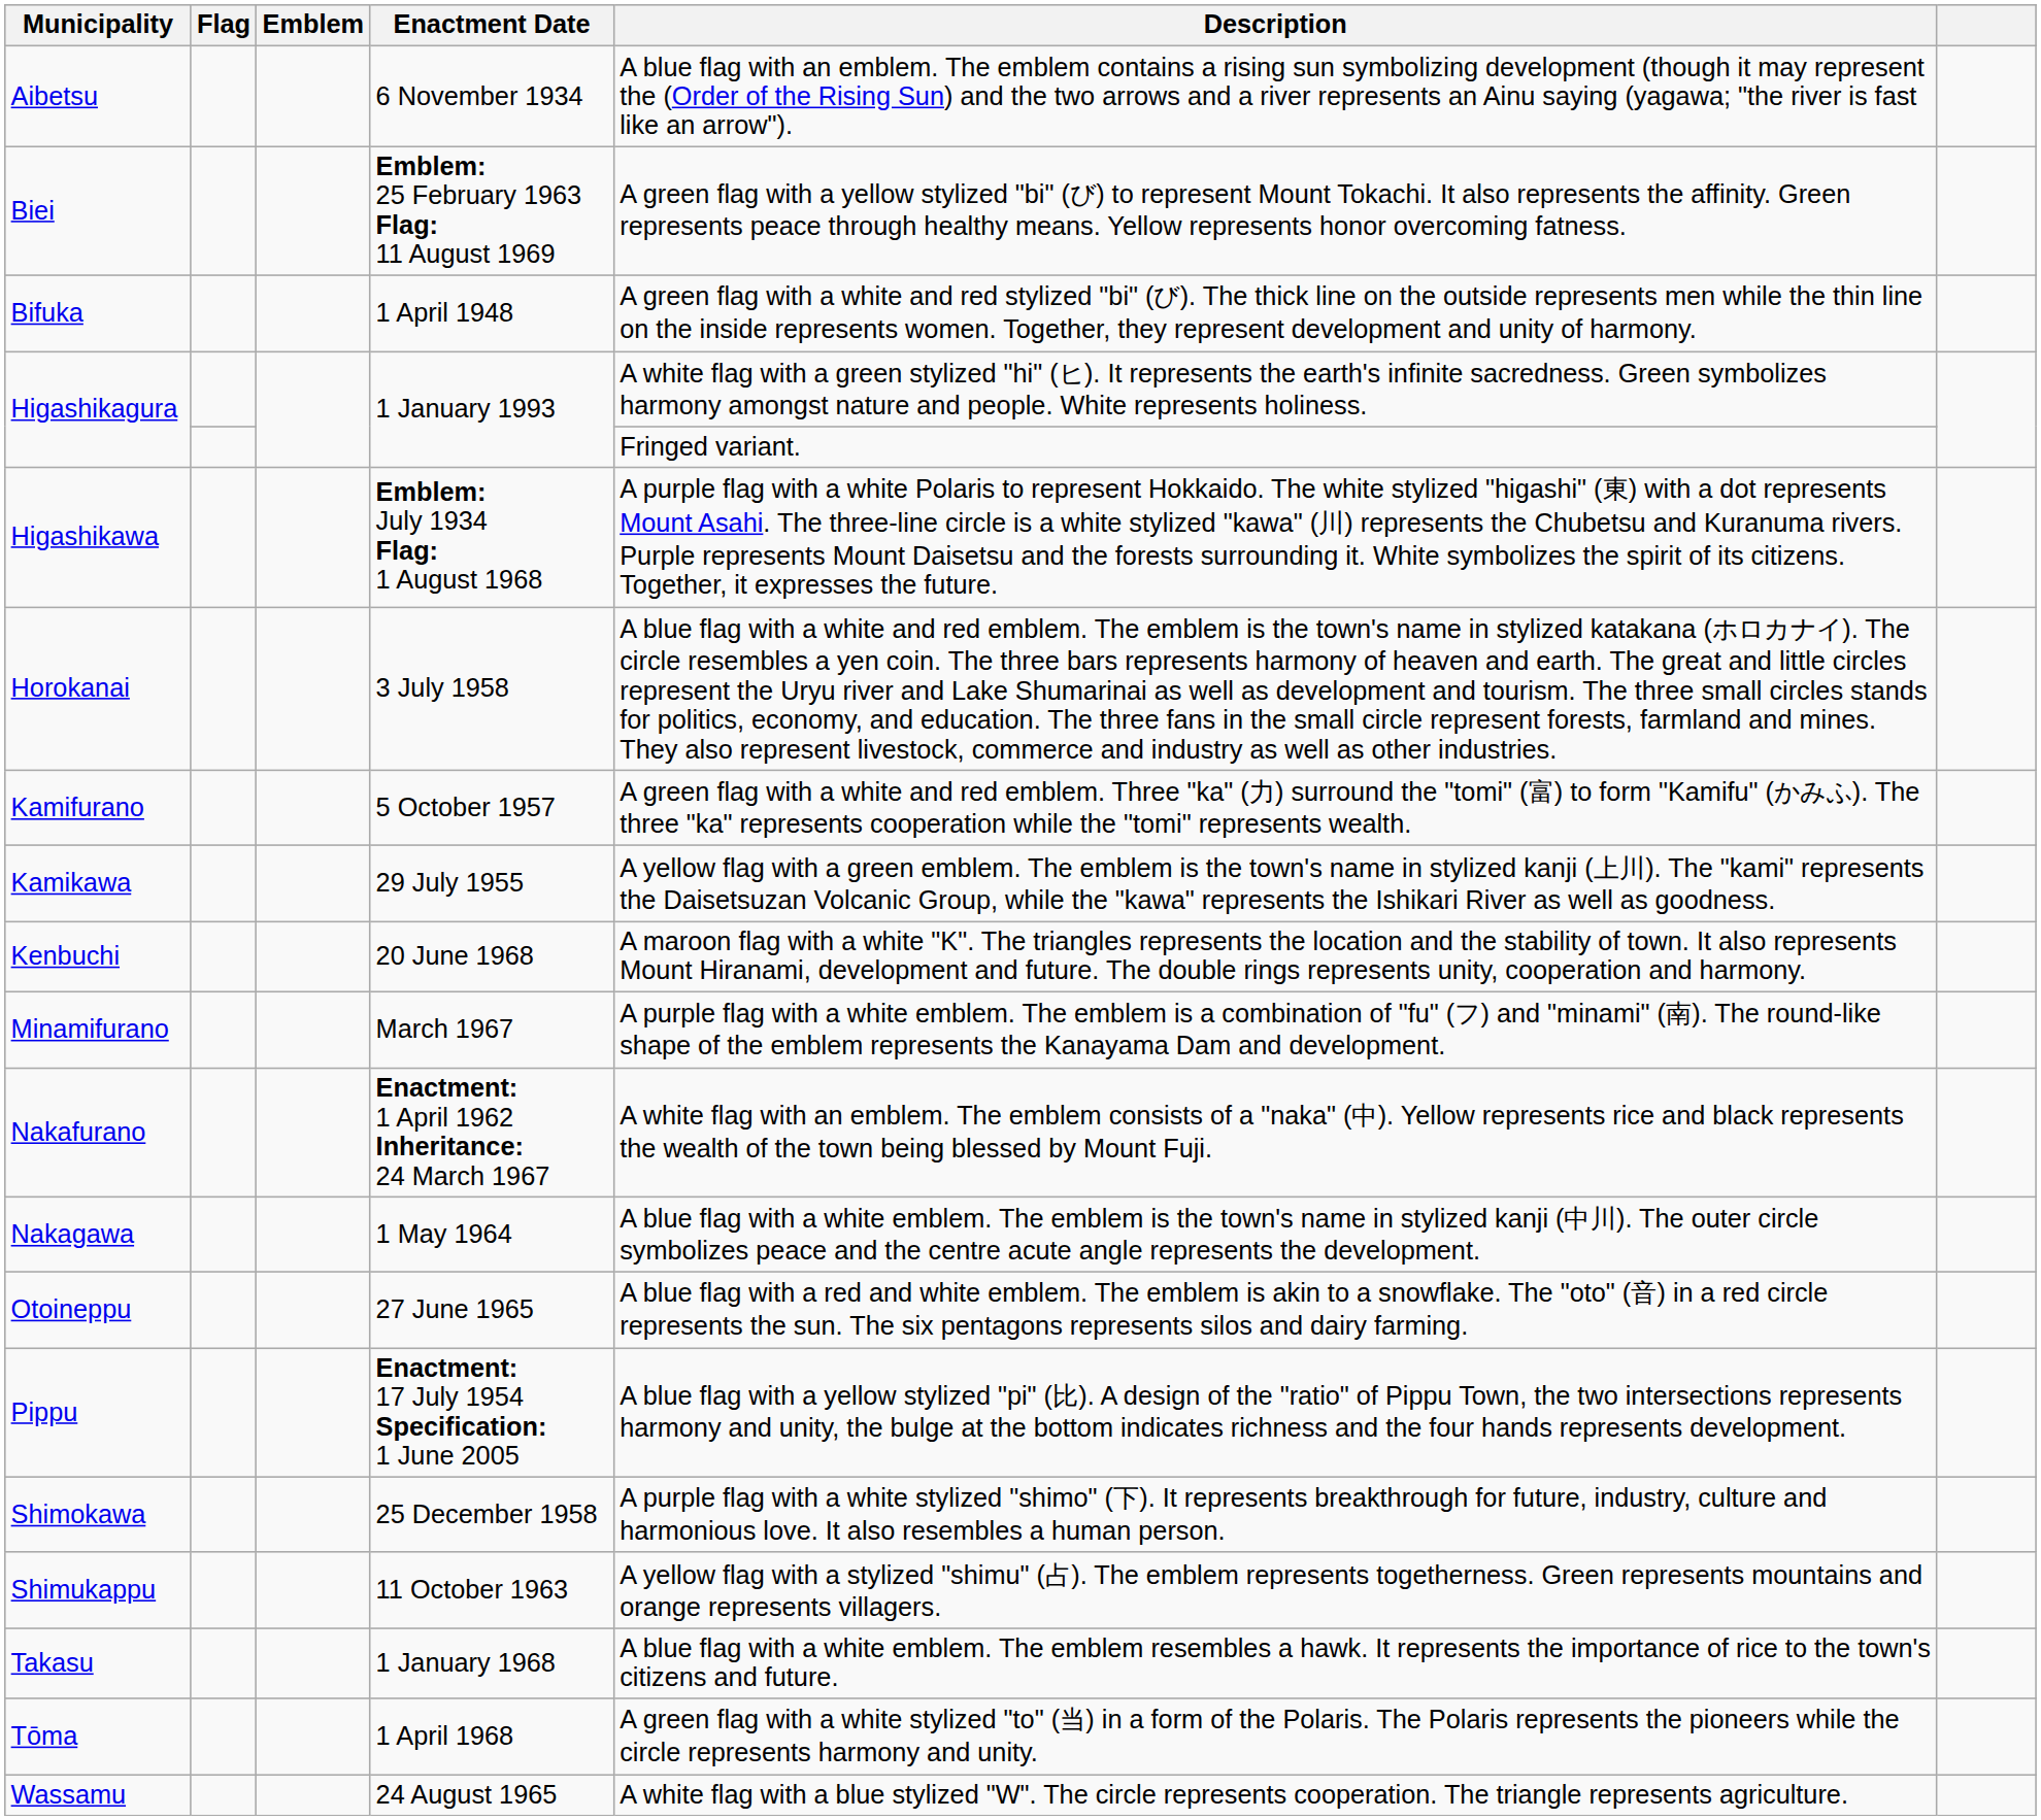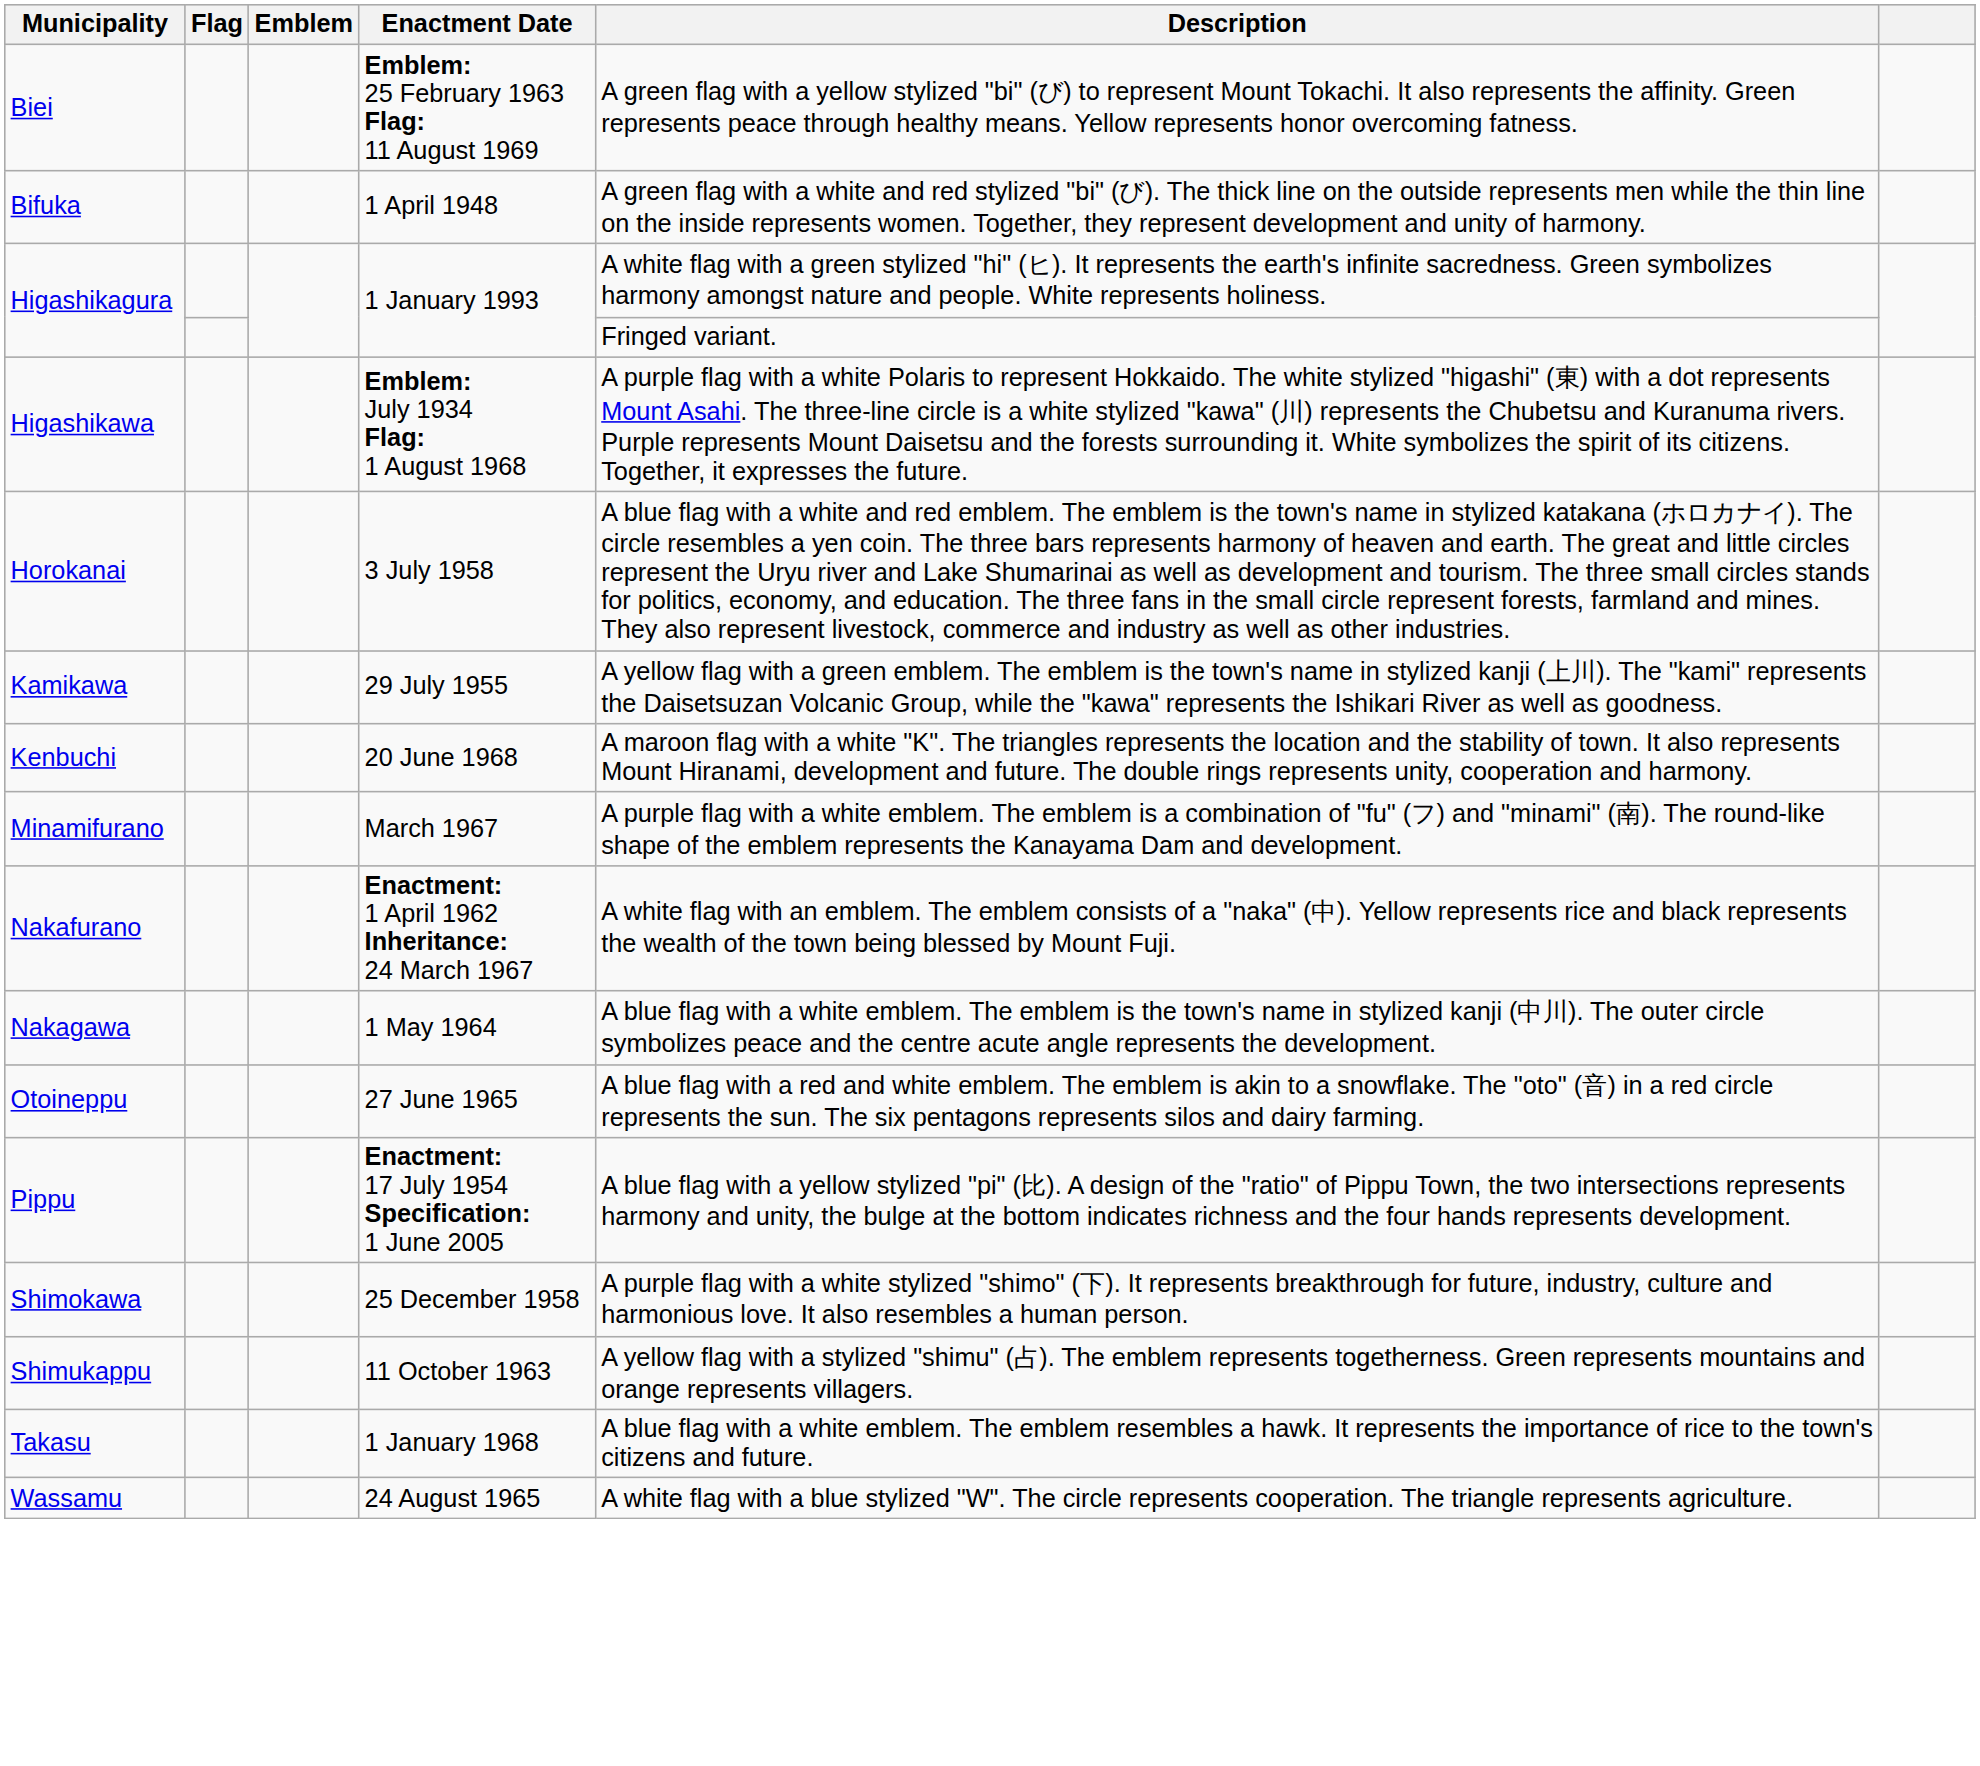- row: Aibetsu | 6 November 1934 | A blue flag with an emblem. The emblem contains a rising sun symbolizing development (though it may represent the (Order of the Rising Sun) and the two arrows and a river represents an Ainu saying (yagawa; "the river is fast like an arrow").
- row: Kamifurano | 5 October 1957 | A green flag with a white and red emblem. Three "ka" (力) surround the "tomi" (富) to form "Kamifu" (かみふ). The three "ka" represents cooperation while the "tomi" represents wealth.
- row: Tōma | 1 April 1968 | A green flag with a white stylized "to" (当) in a form of the Polaris. The Polaris represents the pioneers while the circle represents harmony and unity.
